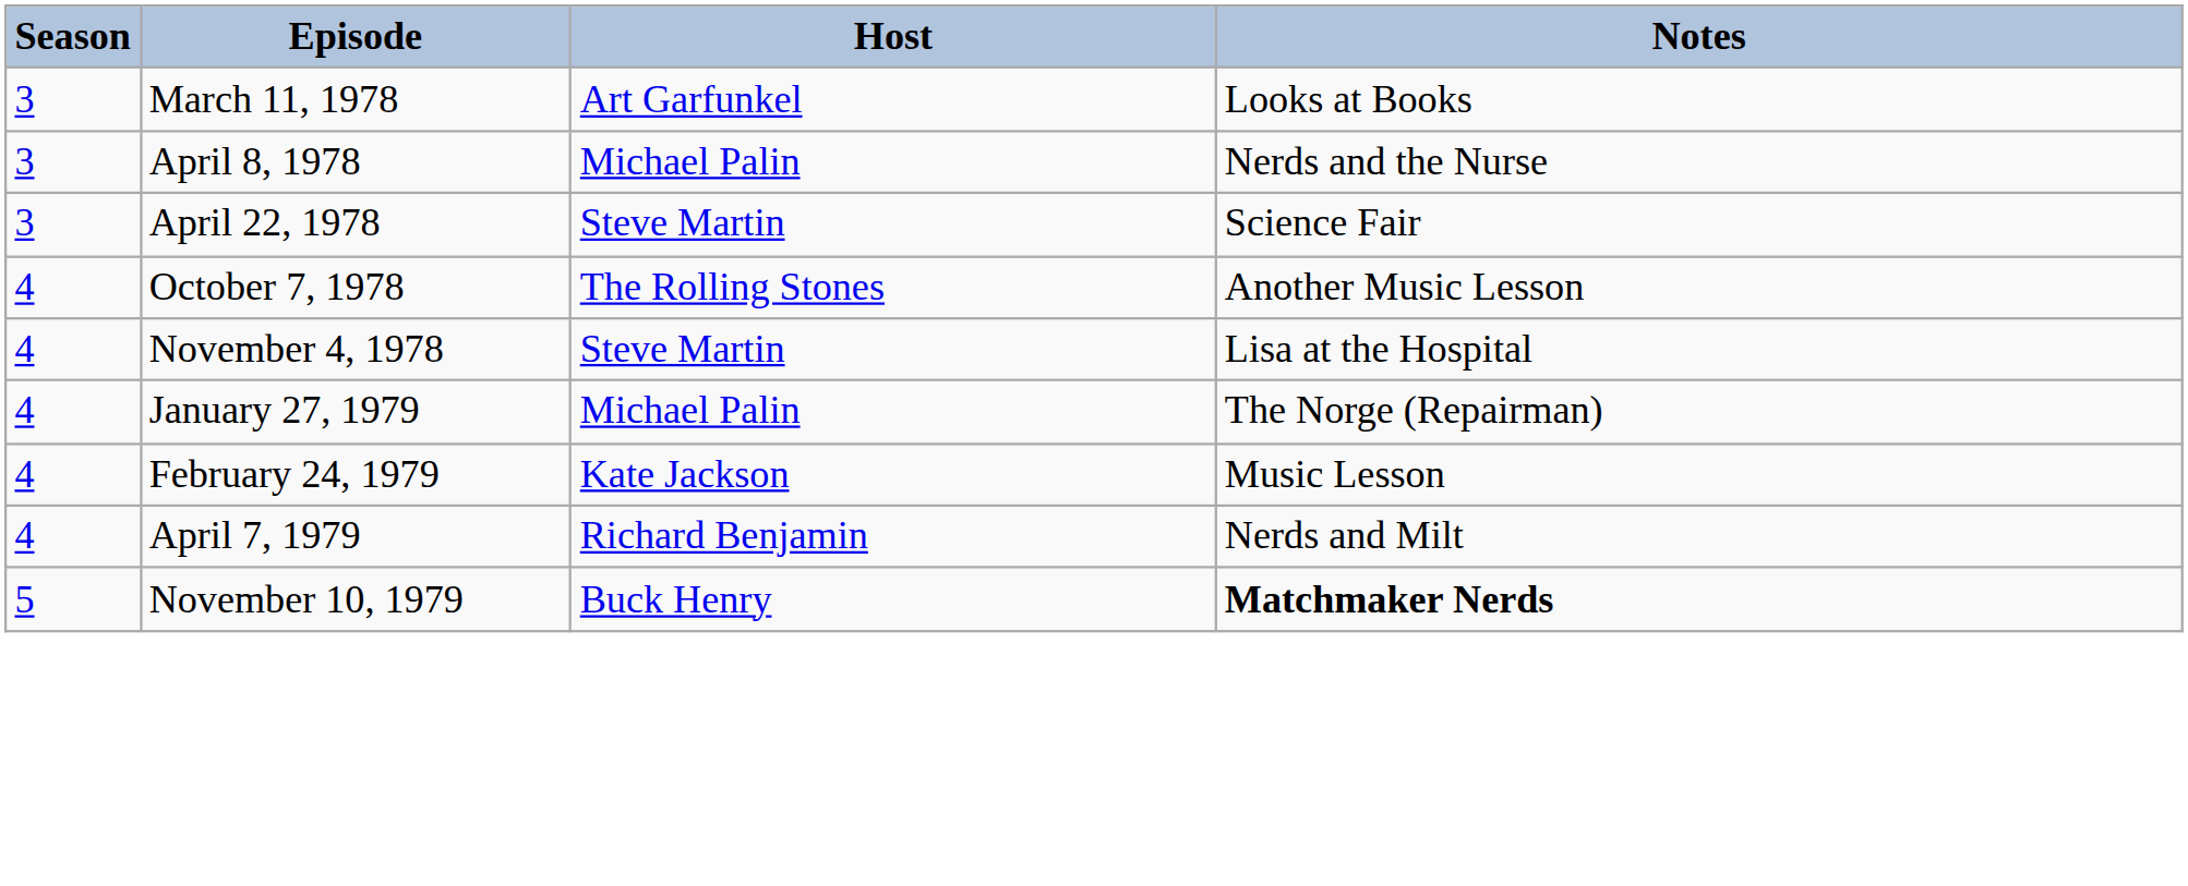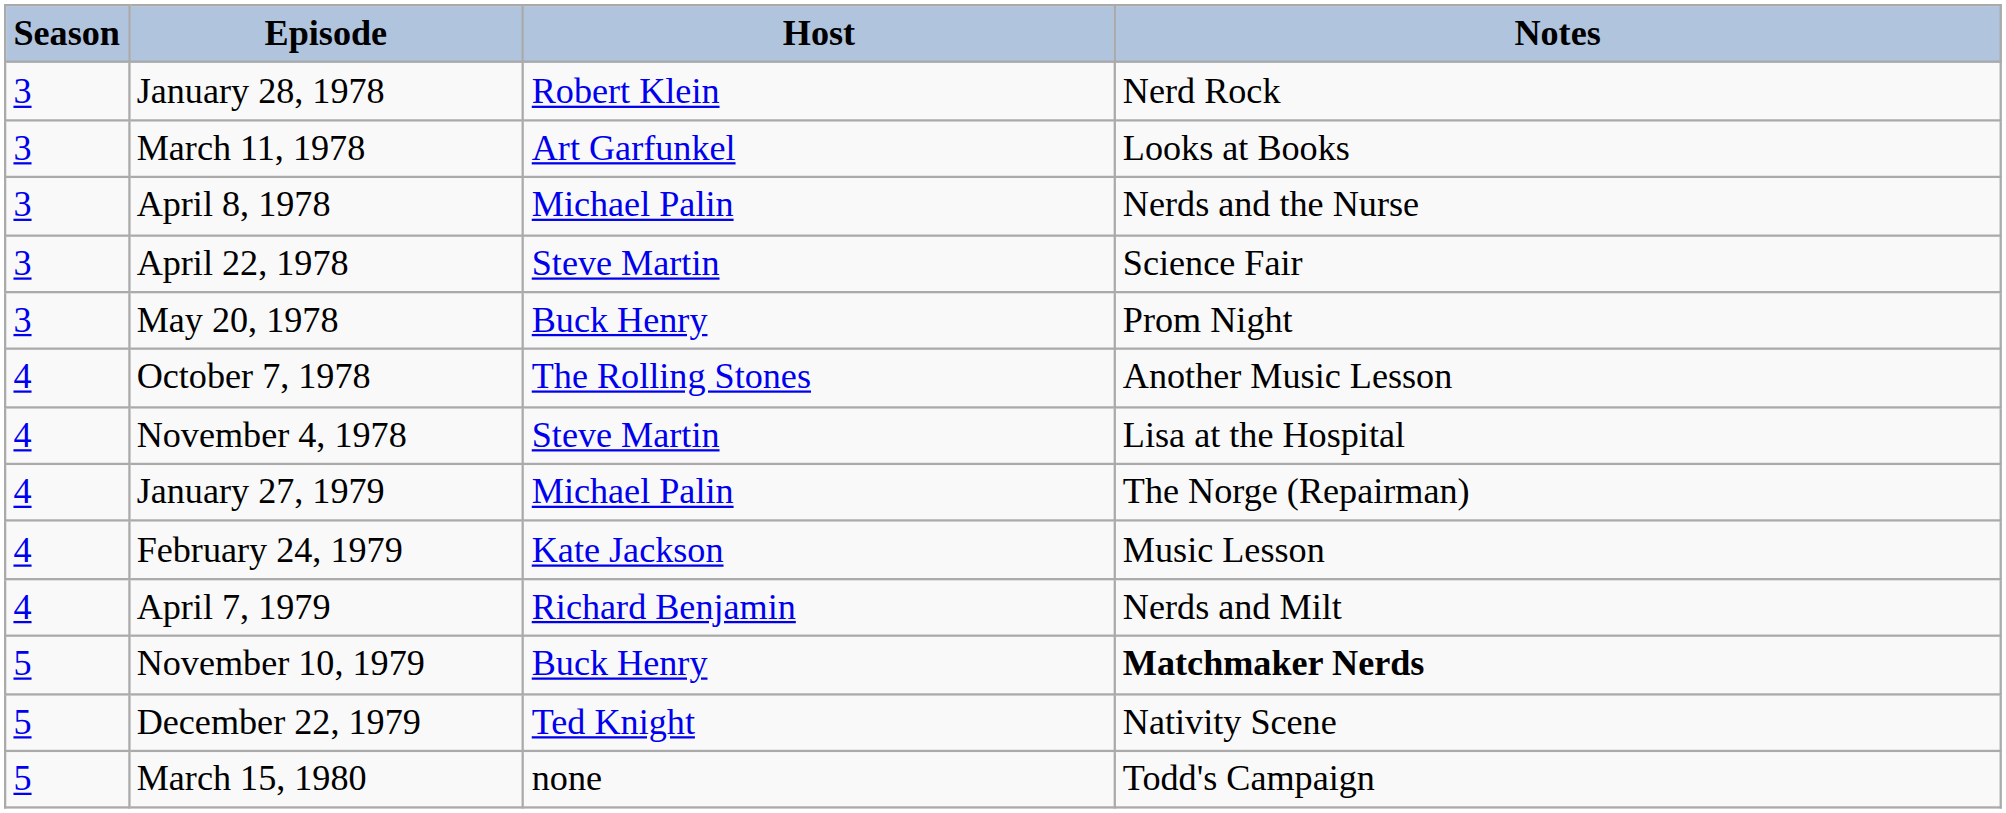+ row: 3 | January 28, 1978 | Robert Klein | Nerd Rock
+ row: 3 | May 20, 1978 | Buck Henry | Prom Night
+ row: 5 | December 22, 1979 | Ted Knight | Nativity Scene
+ row: 5 | March 15, 1980 | none | Todd's Campaign
